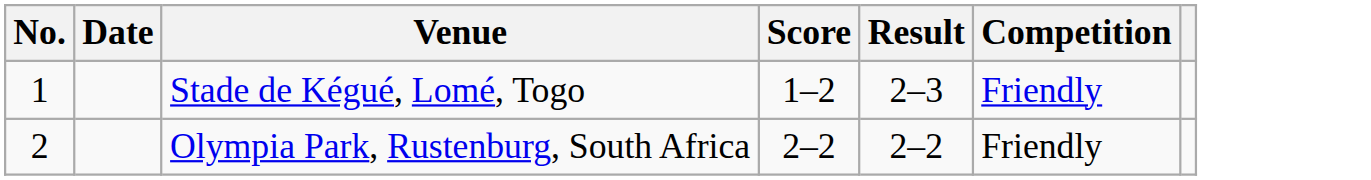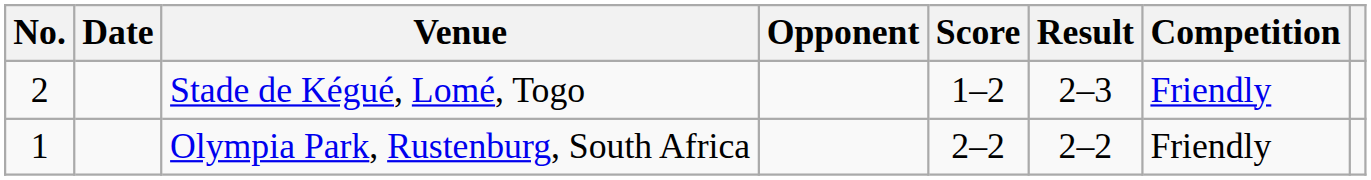+ column: Opponent
Stade de Kégué, Lomé, Togo | No.: 1 -> 2
Olympia Park, Rustenburg, South Africa | No.: 2 -> 1
